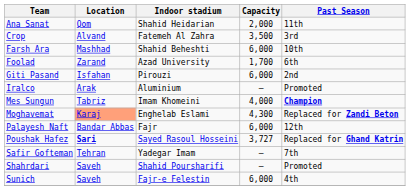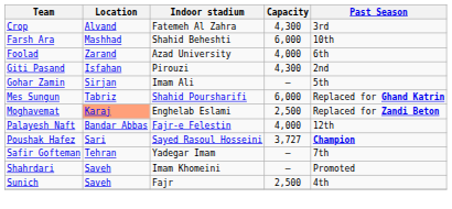- row: Ana Sanat | Qom | Shahid Heidarian | 2,000 | 11th
Crop | Capacity: 3,500 -> 4,300
Foolad | Capacity: 1,700 -> 4,000
Giti Pasand | Capacity: 6,000 -> 4,300
+ row: Gohar Zamin | Sirjan | Imam Ali | – | 5th
- row: Iralco | Arak | Aluminium | – | Promoted
Mes Sungun | Indoor stadium: Imam Khomeini -> Shahid Poursharifi
Mes Sungun | Capacity: 4,000 -> 6,000
Mes Sungun | Past Season: Champion -> Replaced for Ghand Katrin
Moghavemat | Capacity: 4,300 -> 2,500
Palayesh Naft | Indoor stadium: Fajr -> Fajr-e Felestin
Palayesh Naft | Capacity: 6,000 -> 4,000
Poushak Hafez | Location: bold -> normal
Poushak Hafez | Past Season: Replaced for Ghand Katrin -> Champion
Shahrdari | Indoor stadium: Shahid Poursharifi -> Imam Khomeini
Sunich | Indoor stadium: Fajr-e Felestin -> Fajr
Sunich | Capacity: 6,000 -> 2,500
